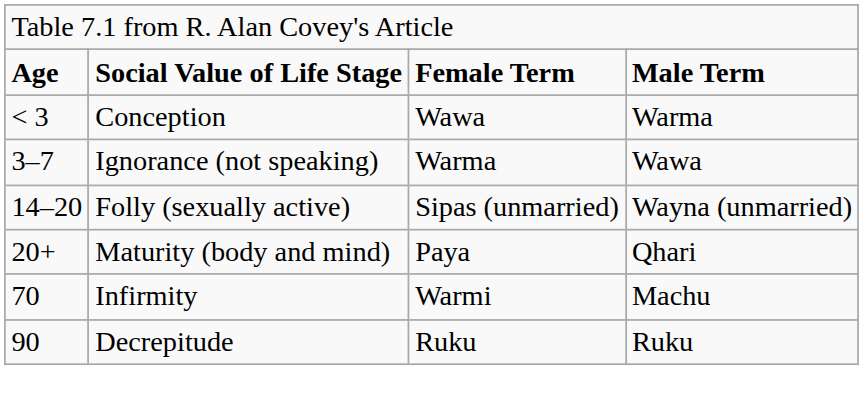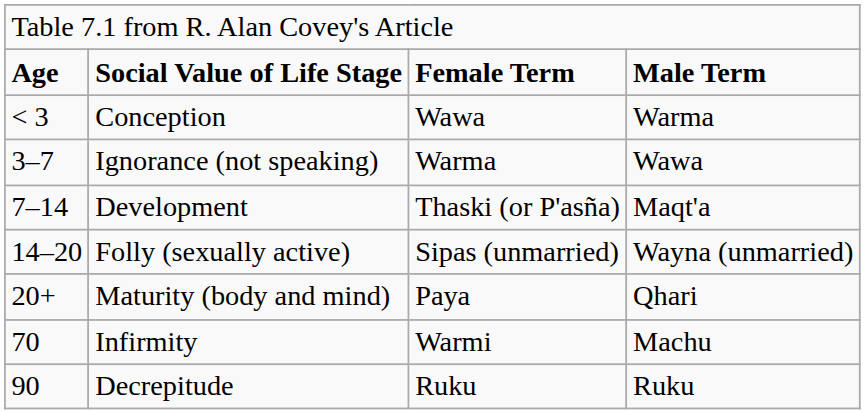+ row: 7–14 | Development | Thaski (or P'asña) | Maqt'a
